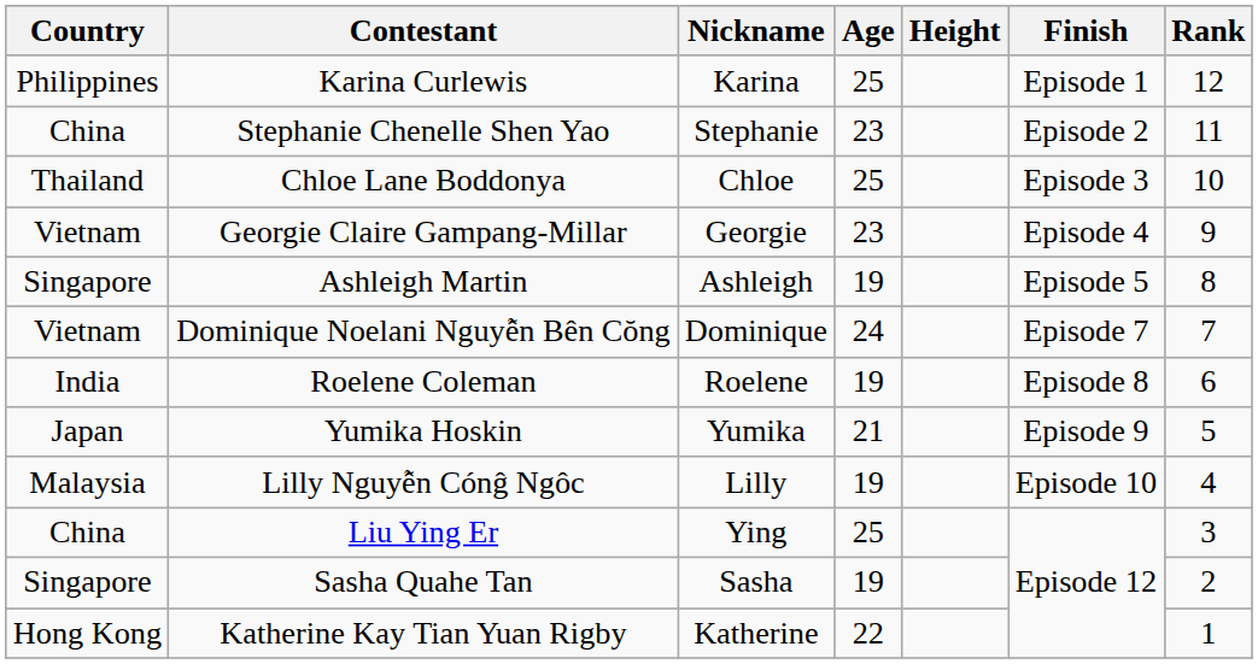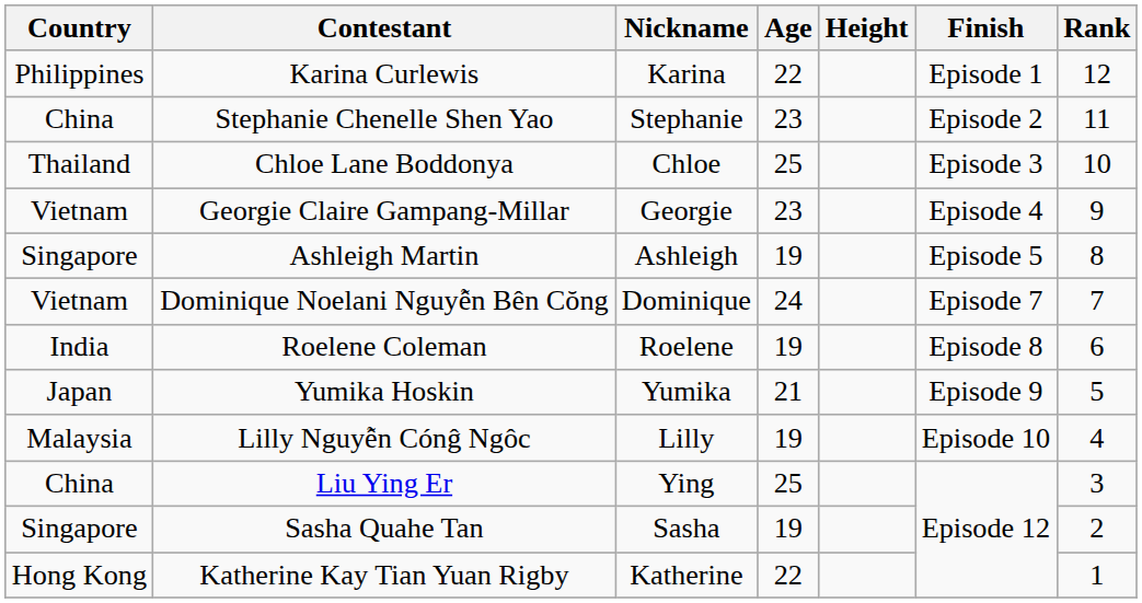Karina Curlewis | Age: 25 -> 22
